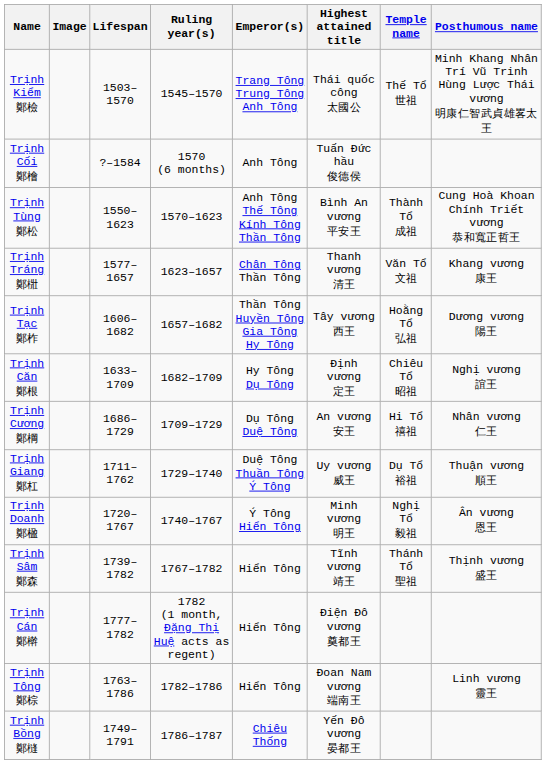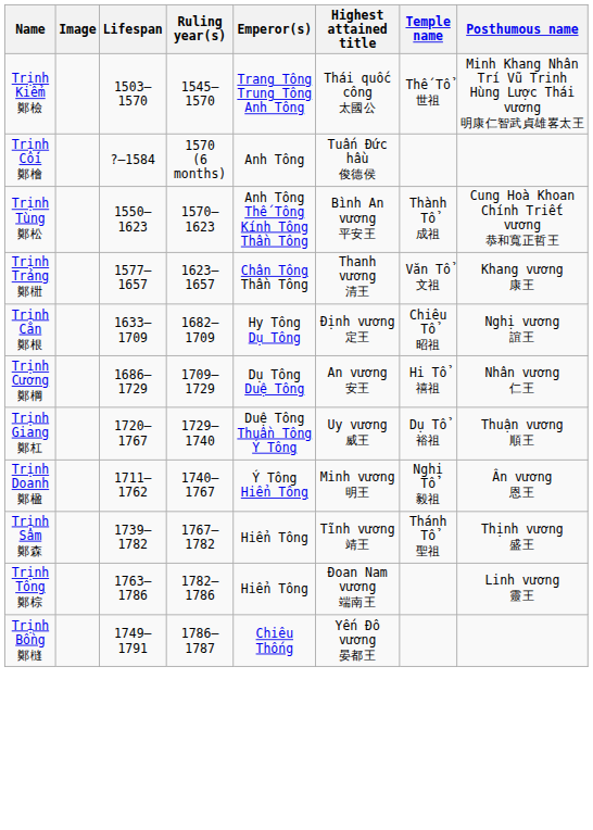- row: Trịnh Tạc 鄭柞 | 1606–1682 | 1657–1682 | Thần Tông Huyền Tông Gia Tông Hy Tông | Tây vương 西王 | Hoằng Tổ 弘祖 | Dương vương 陽王
Trịnh Giang 鄭杠 | Lifespan: 1711–1762 -> 1720–1767
Trịnh Doanh 鄭楹 | Lifespan: 1720–1767 -> 1711–1762
- row: Trịnh Cán 鄭檊 | 1777–1782 | 1782 (1 month, Đặng Thị Huệ acts as regent) | Hiển Tông | Điện Đô vương 奠都王
